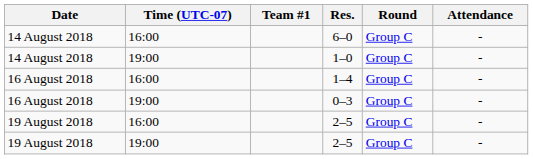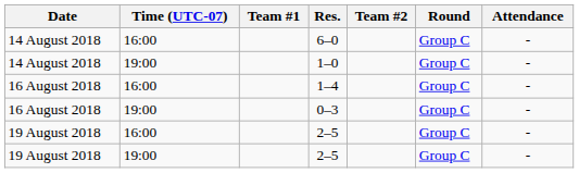+ column: Team #2
